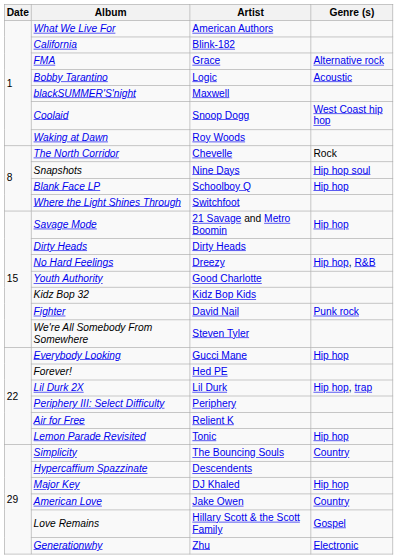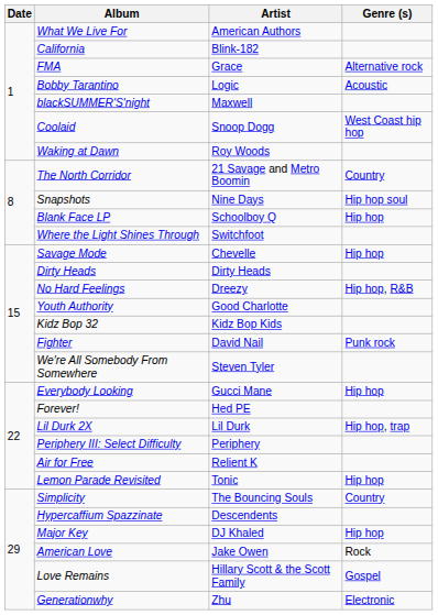The North Corridor | Artist: Chevelle -> 21 Savage and Metro Boomin
The North Corridor | Genre (s): Rock -> Country
Savage Mode | Artist: 21 Savage and Metro Boomin -> Chevelle
American Love | Genre (s): Country -> Rock
